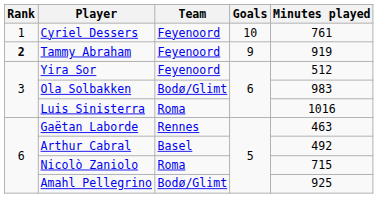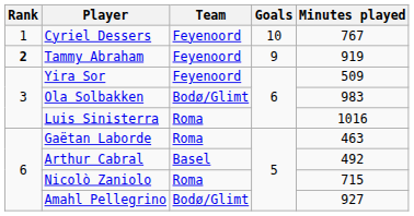Cyriel Dessers | Minutes played: 761 -> 767
Yira Sor | Minutes played: 512 -> 509
Gaëtan Laborde | Team: Rennes -> Roma
Amahl Pellegrino | Minutes played: 925 -> 927
